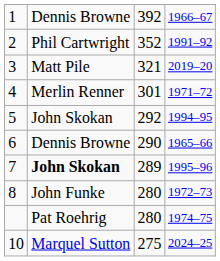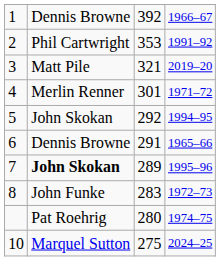2 | column 3: 352 -> 353
6 | column 3: 290 -> 291
8 | column 3: 280 -> 283
